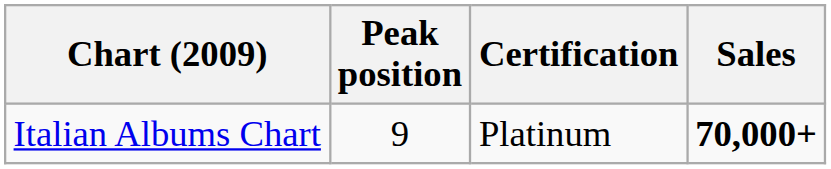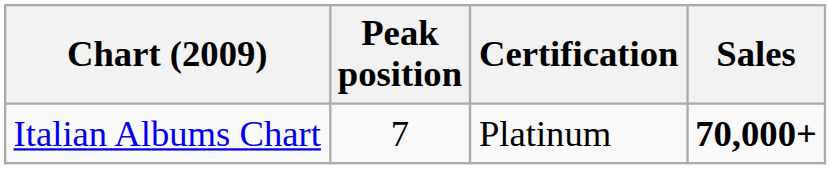Italian Albums Chart | Peak position: 9 -> 7
